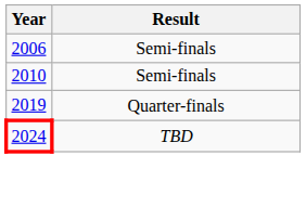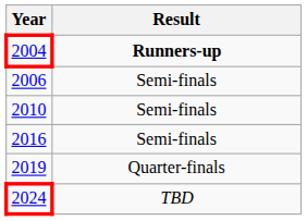+ row: 2004 | Runners-up
+ row: 2016 | Semi-finals
